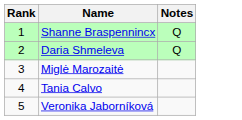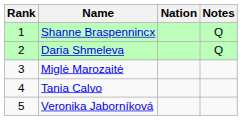+ column: Nation
